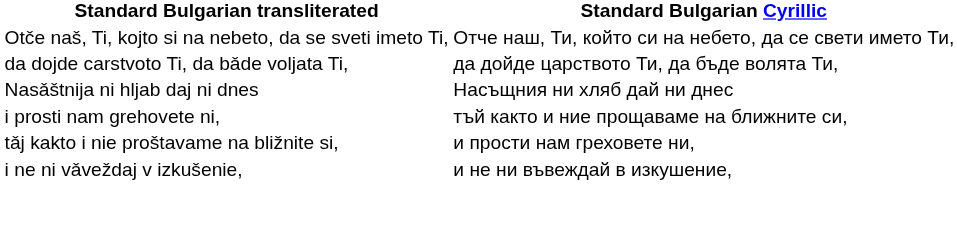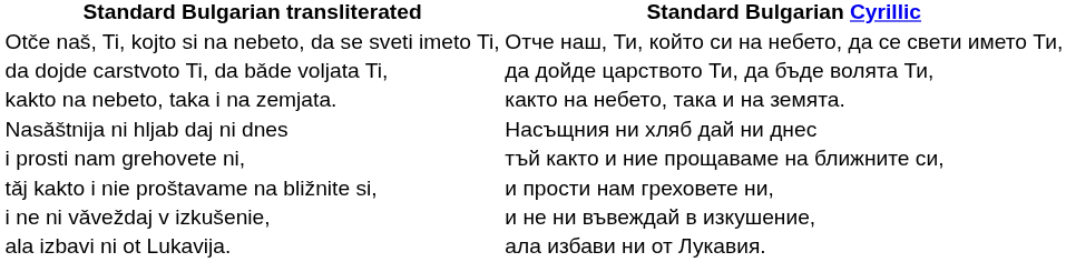+ row: kakto na nebeto, taka i na zemjata. | както на небето, така и на земята.
+ row: ala izbavi ni ot Lukavija. | ала избави ни от Лукавия.
